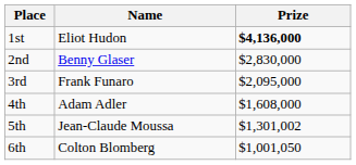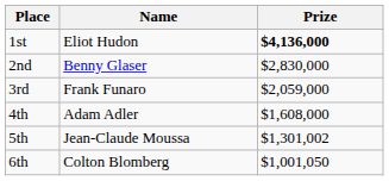3rd | Prize: $2,095,000 -> $2,059,000
